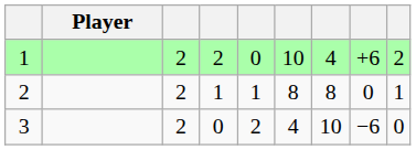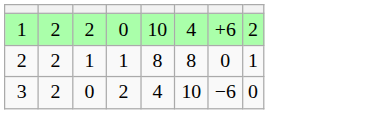- column: Player
